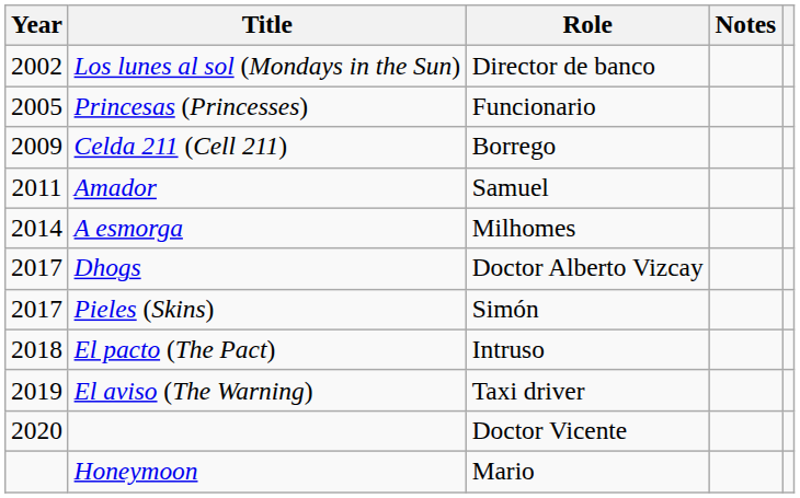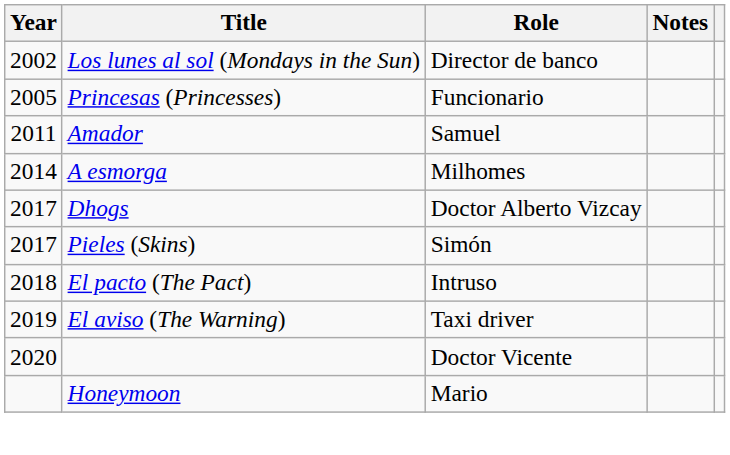- row: 2009 | Celda 211 (Cell 211) | Borrego
